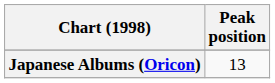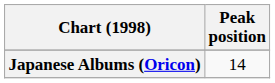Japanese Albums (Oricon) | Peak position: 13 -> 14
